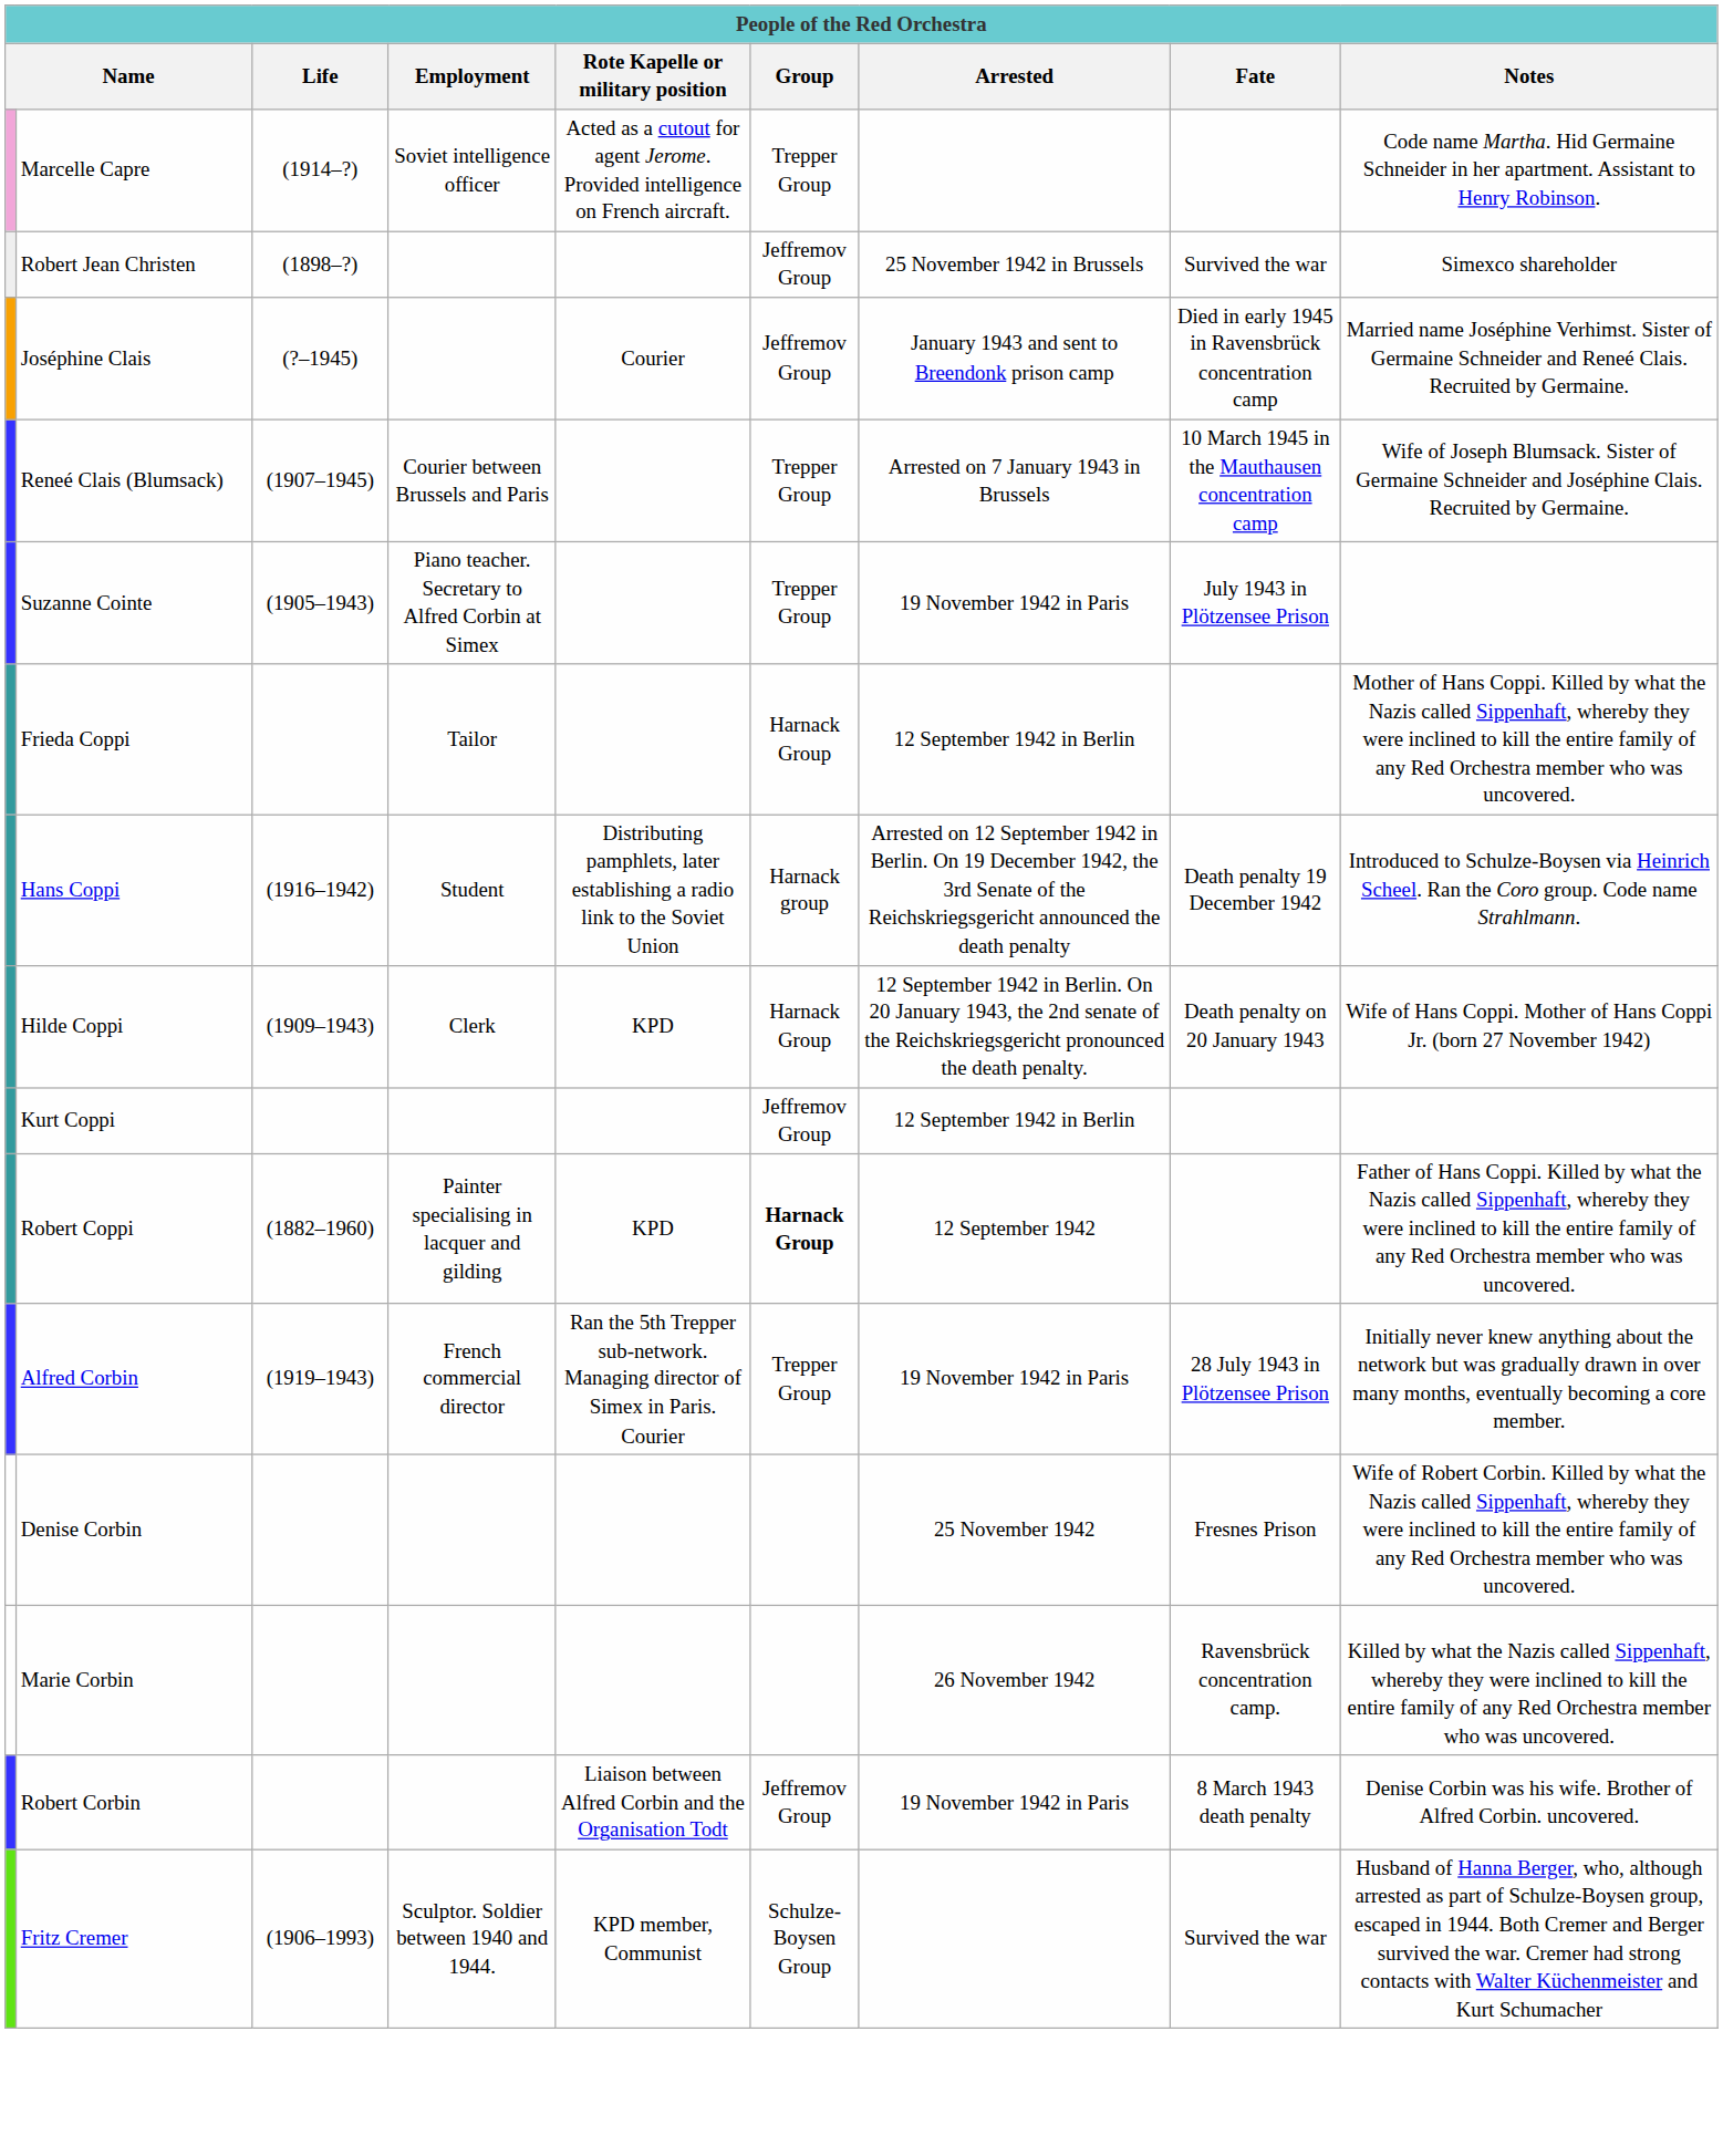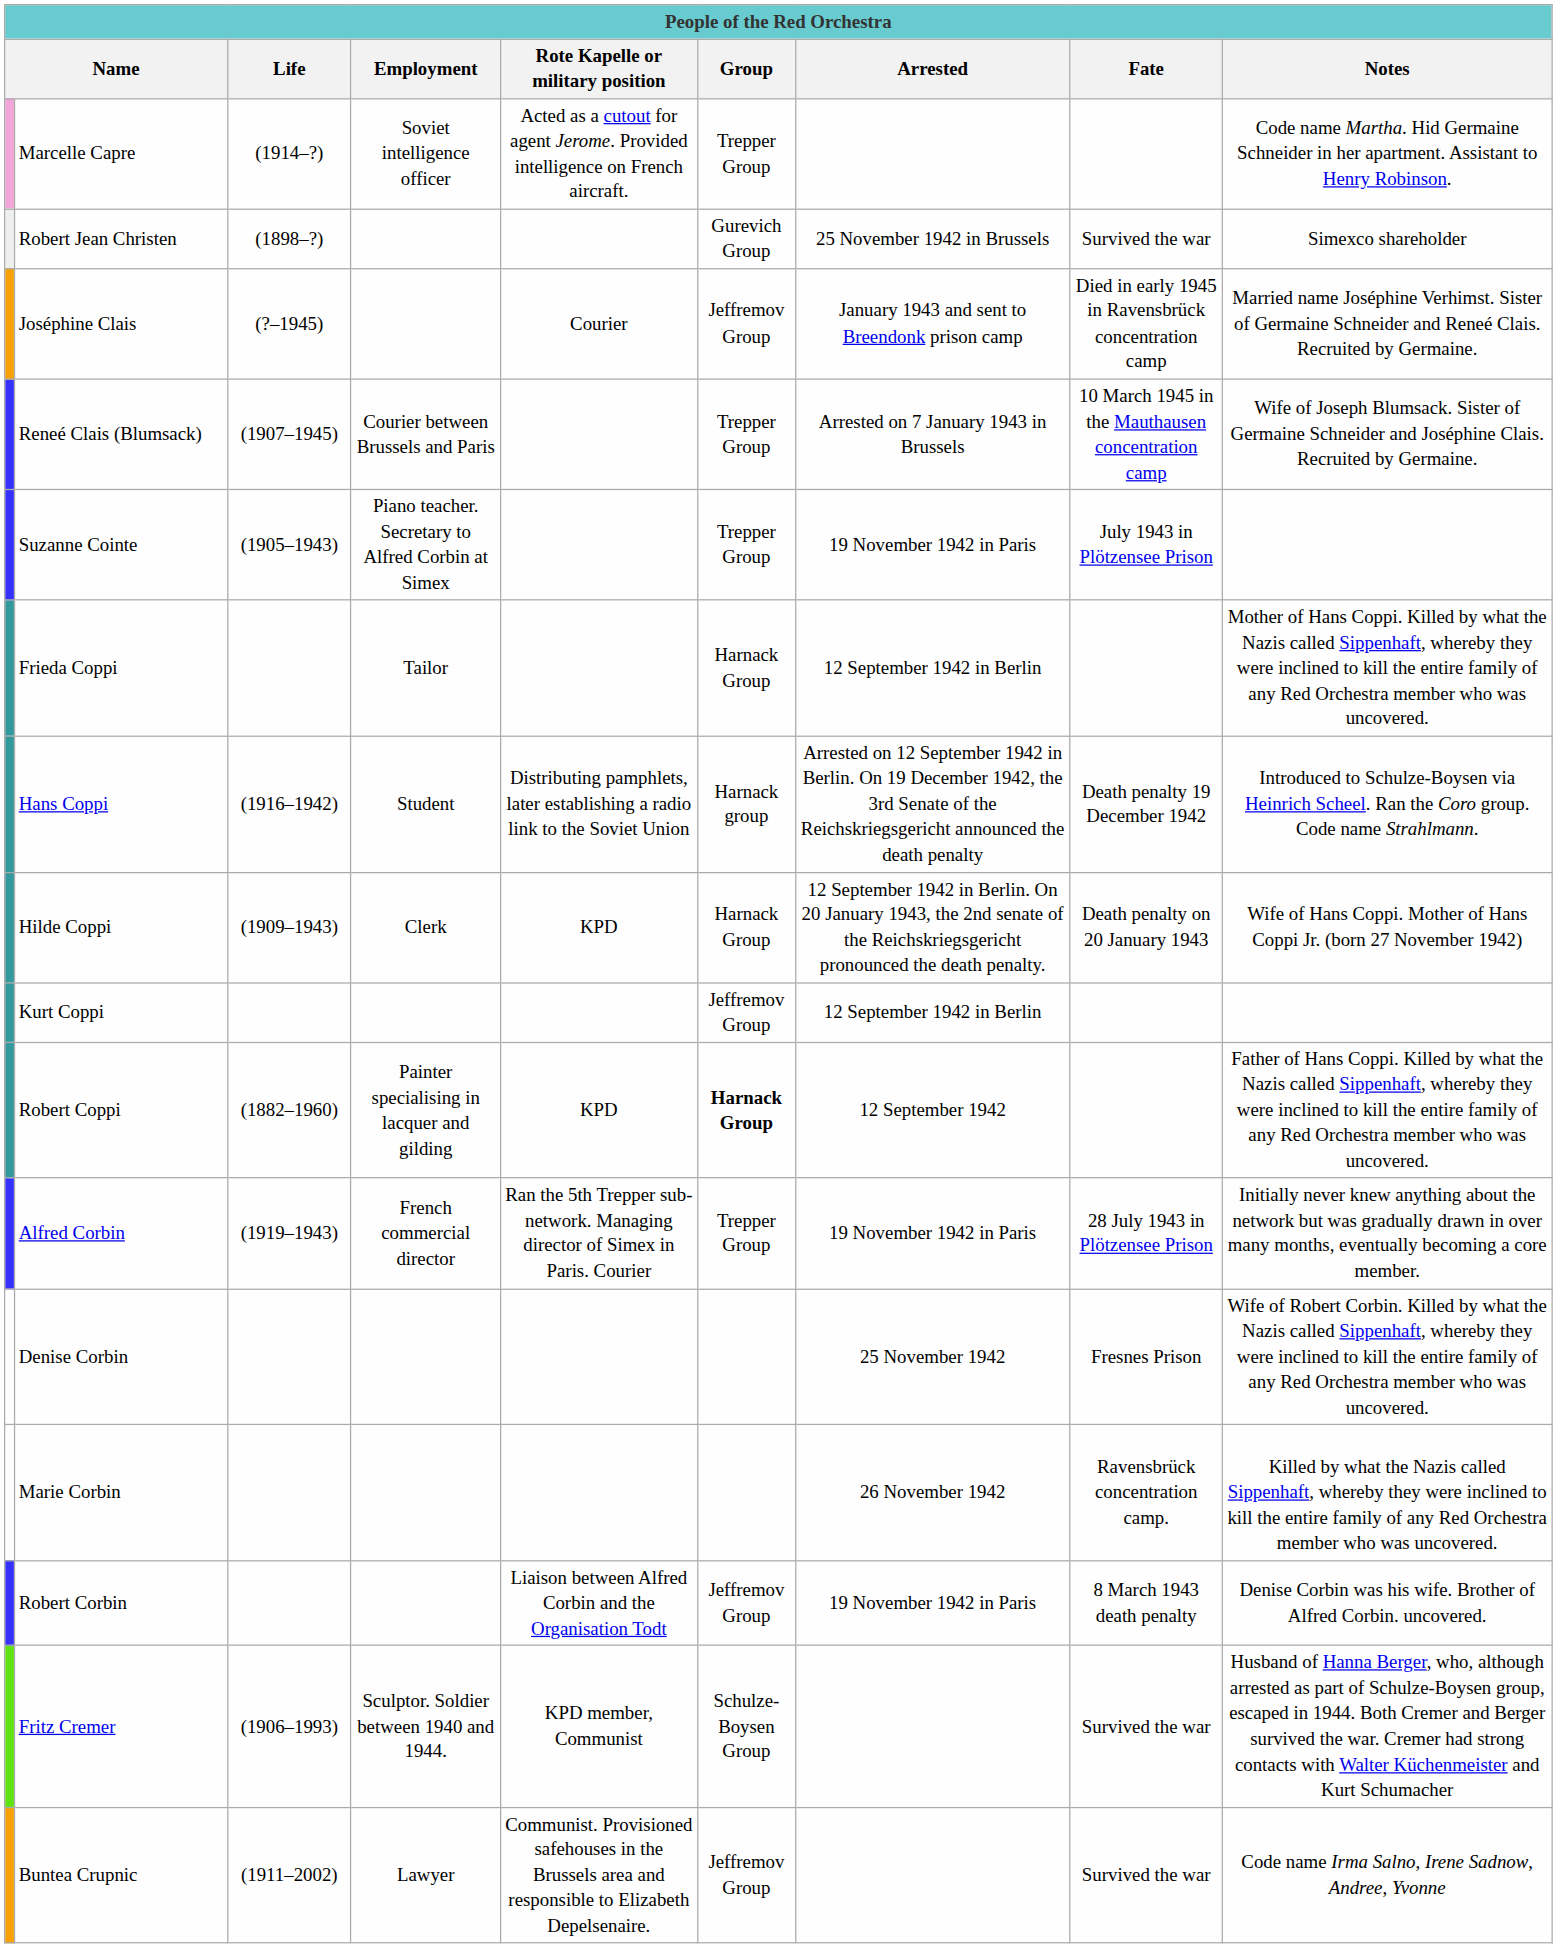Robert Jean Christen | Group: Jeffremov Group -> Gurevich Group
+ row: Buntea Crupnic | (1911–2002) | Lawyer | Communist. Provisioned safehouses in the Brussels area and responsible to Elizabeth Depelsenaire. | Jeffremov Group | Survived the war | Code name Irma Salno, Irene Sadnow, Andree, Yvonne
